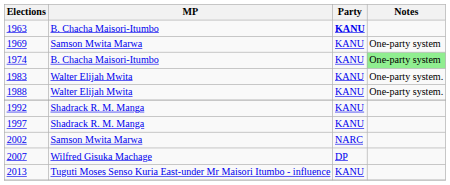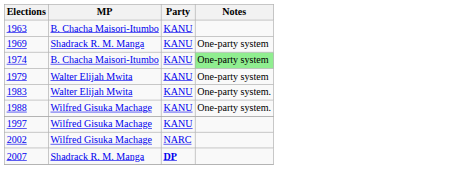1963 | Party: bold -> normal
1969 | MP: Samson Mwita Marwa -> Shadrack R. M. Manga
+ row: 1979 | Walter Elijah Mwita | KANU | One-party system
1988 | MP: Walter Elijah Mwita -> Wilfred Gisuka Machage
- row: 1992 | Shadrack R. M. Manga | KANU
1997 | MP: Shadrack R. M. Manga -> Wilfred Gisuka Machage
2002 | MP: Samson Mwita Marwa -> Wilfred Gisuka Machage
2007 | MP: Wilfred Gisuka Machage -> Shadrack R. M. Manga
2007 | Party: normal -> bold
- row: 2013 | Tuguti Moses Senso Kuria East-under Mr Maisori Itumbo - influence | KANU
